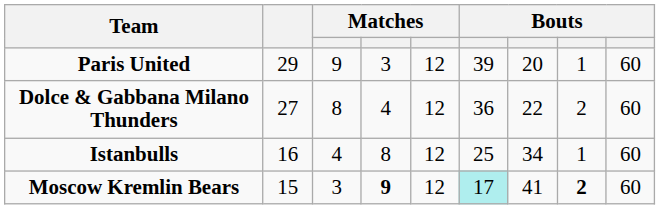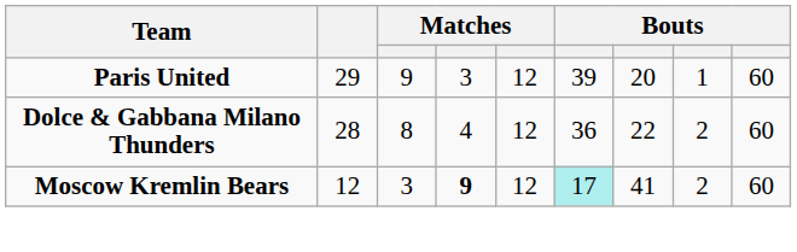Dolce & Gabbana Milano Thunders | column 2: 27 -> 28
- row: Istanbulls | 16 | 4 | 8 | 12 | 25 | 34 | 1 | 60
Moscow Kremlin Bears | column 2: 15 -> 12
Moscow Kremlin Bears | column 8: bold -> normal
